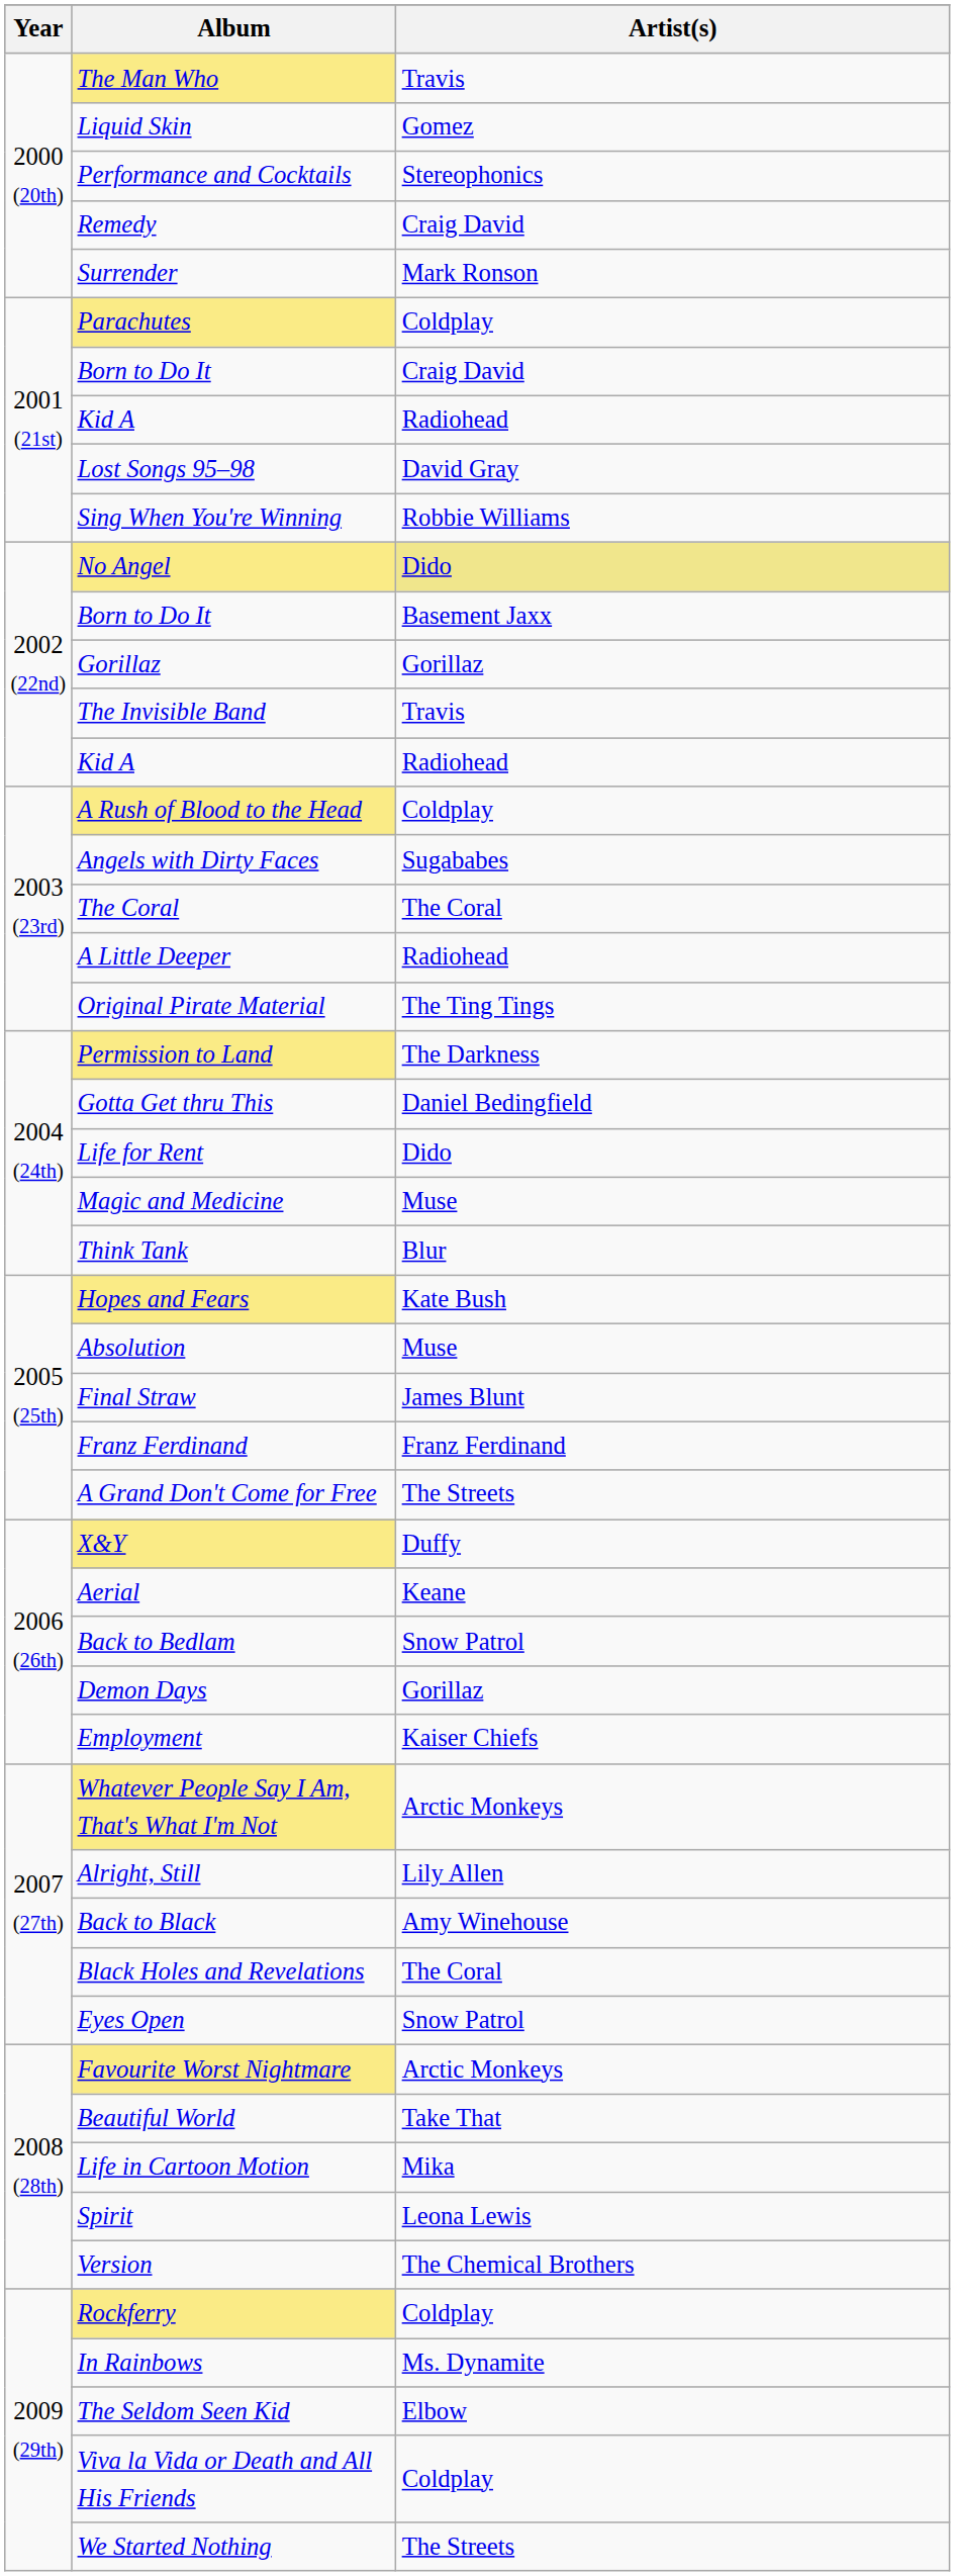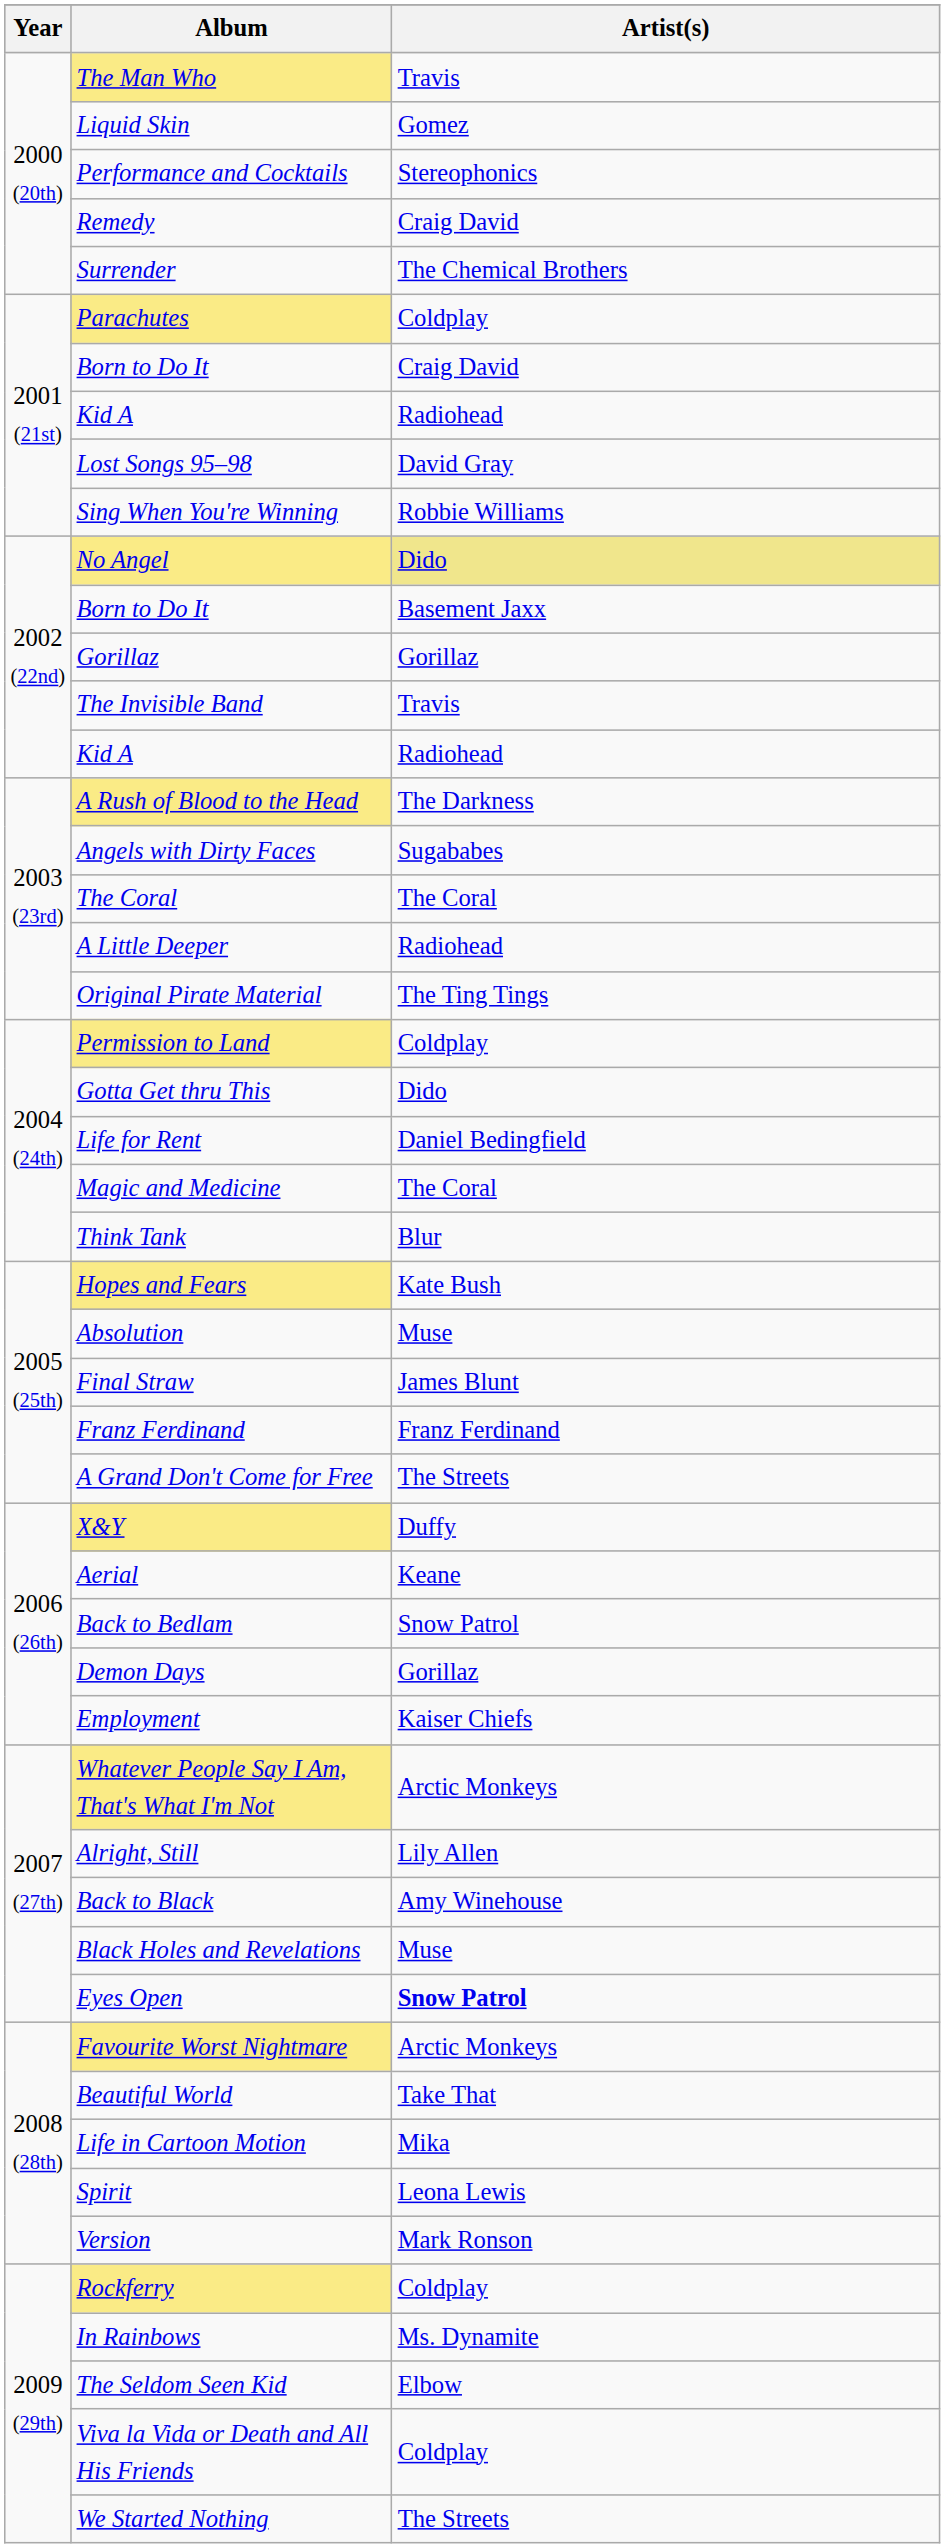Surrender | Artist(s): Mark Ronson -> The Chemical Brothers
A Rush of Blood to the Head | Artist(s): Coldplay -> The Darkness
Permission to Land | Artist(s): The Darkness -> Coldplay
Gotta Get thru This | Artist(s): Daniel Bedingfield -> Dido
Life for Rent | Artist(s): Dido -> Daniel Bedingfield
Magic and Medicine | Artist(s): Muse -> The Coral
Black Holes and Revelations | Artist(s): The Coral -> Muse
Eyes Open | Artist(s): normal -> bold
Version | Artist(s): The Chemical Brothers -> Mark Ronson
